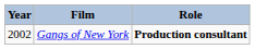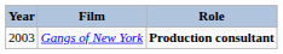Gangs of New York | Year: 2002 -> 2003
